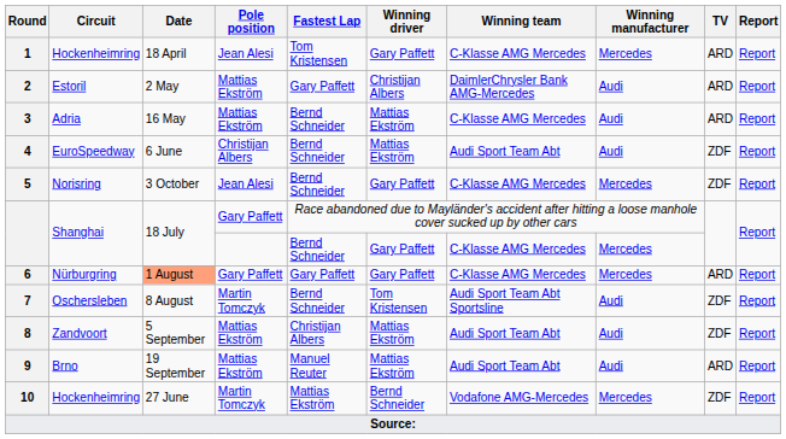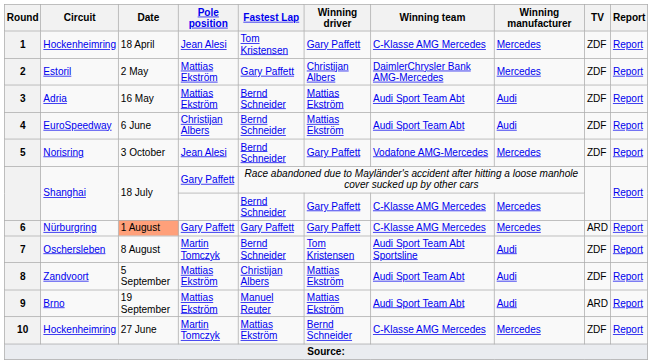1 | TV: ARD -> ZDF
2 | Winning manufacturer: Audi -> Mercedes
2 | TV: ARD -> ZDF
3 | Winning team: C-Klasse AMG Mercedes -> Audi Sport Team Abt
3 | TV: ARD -> ZDF
5 | Winning team: C-Klasse AMG Mercedes -> Vodafone AMG-Mercedes
10 | Winning team: Vodafone AMG-Mercedes -> C-Klasse AMG Mercedes
